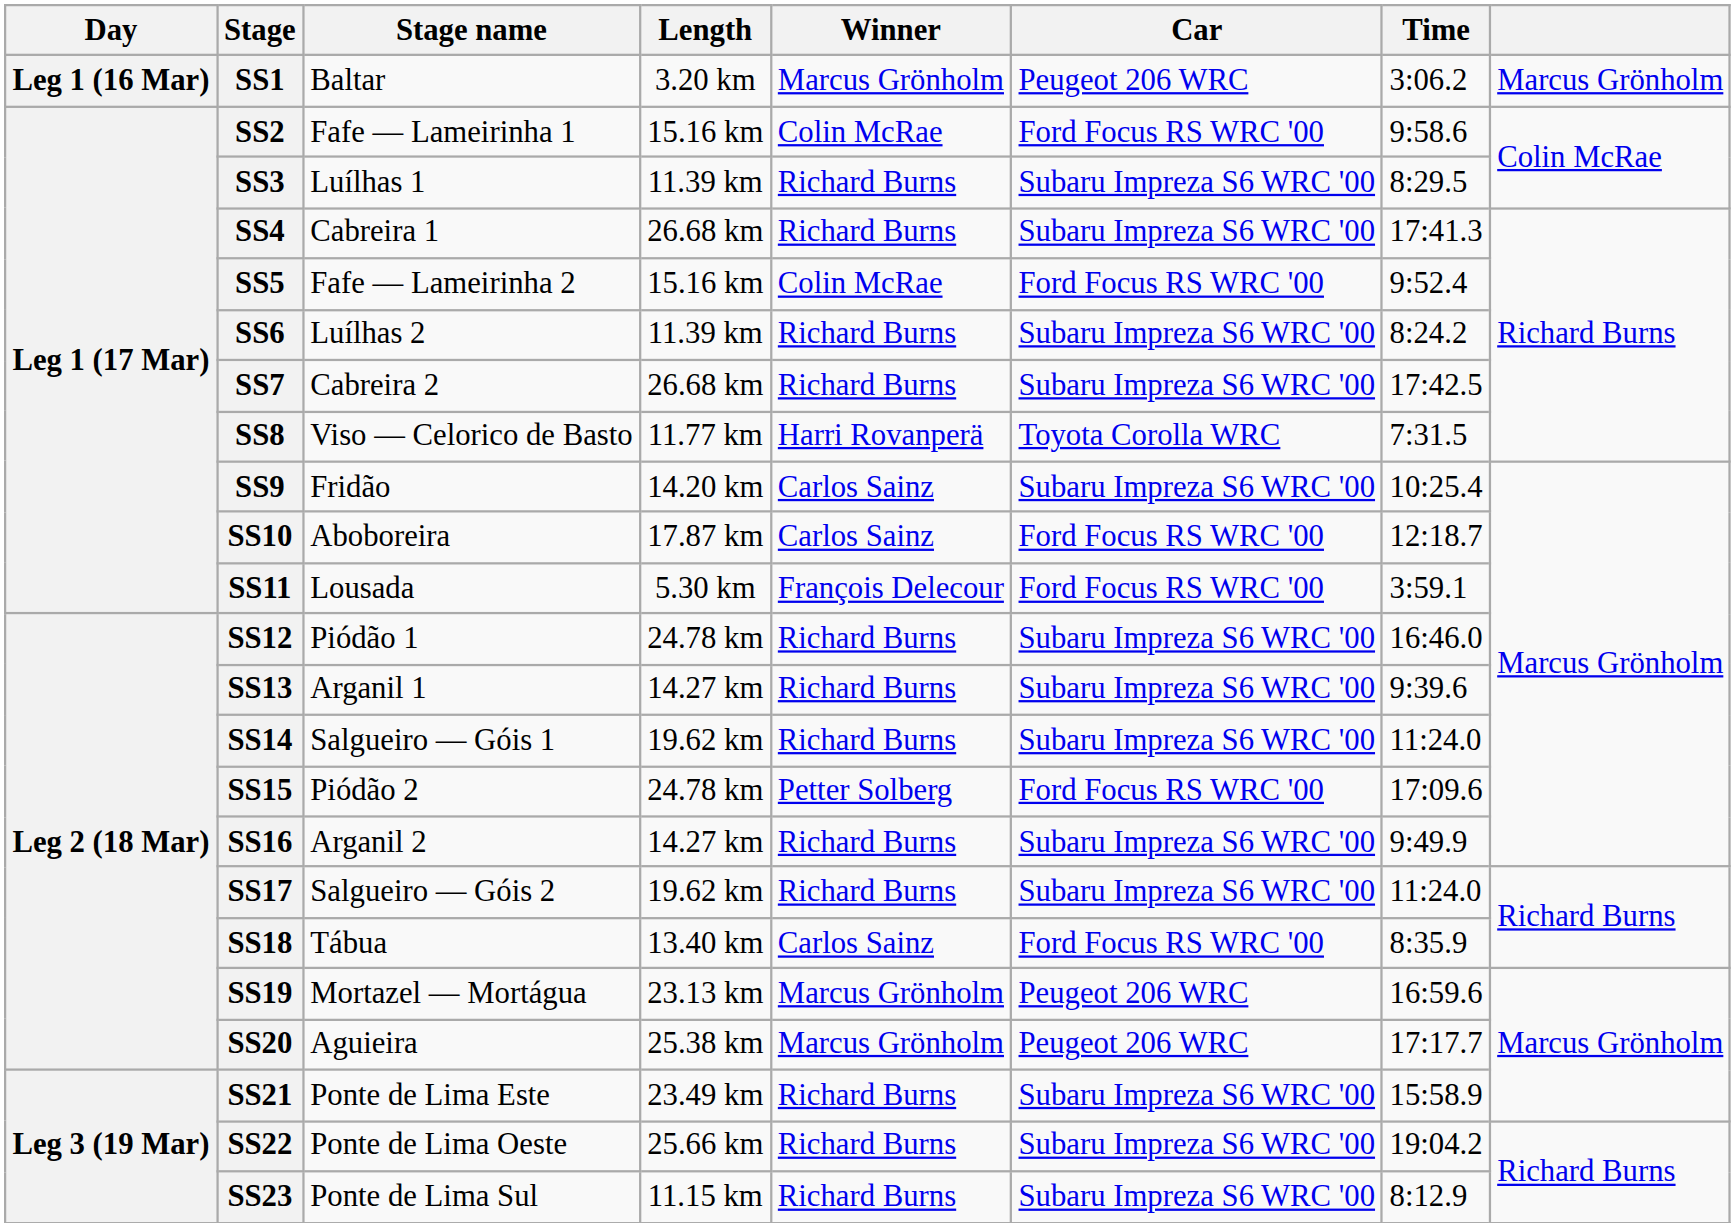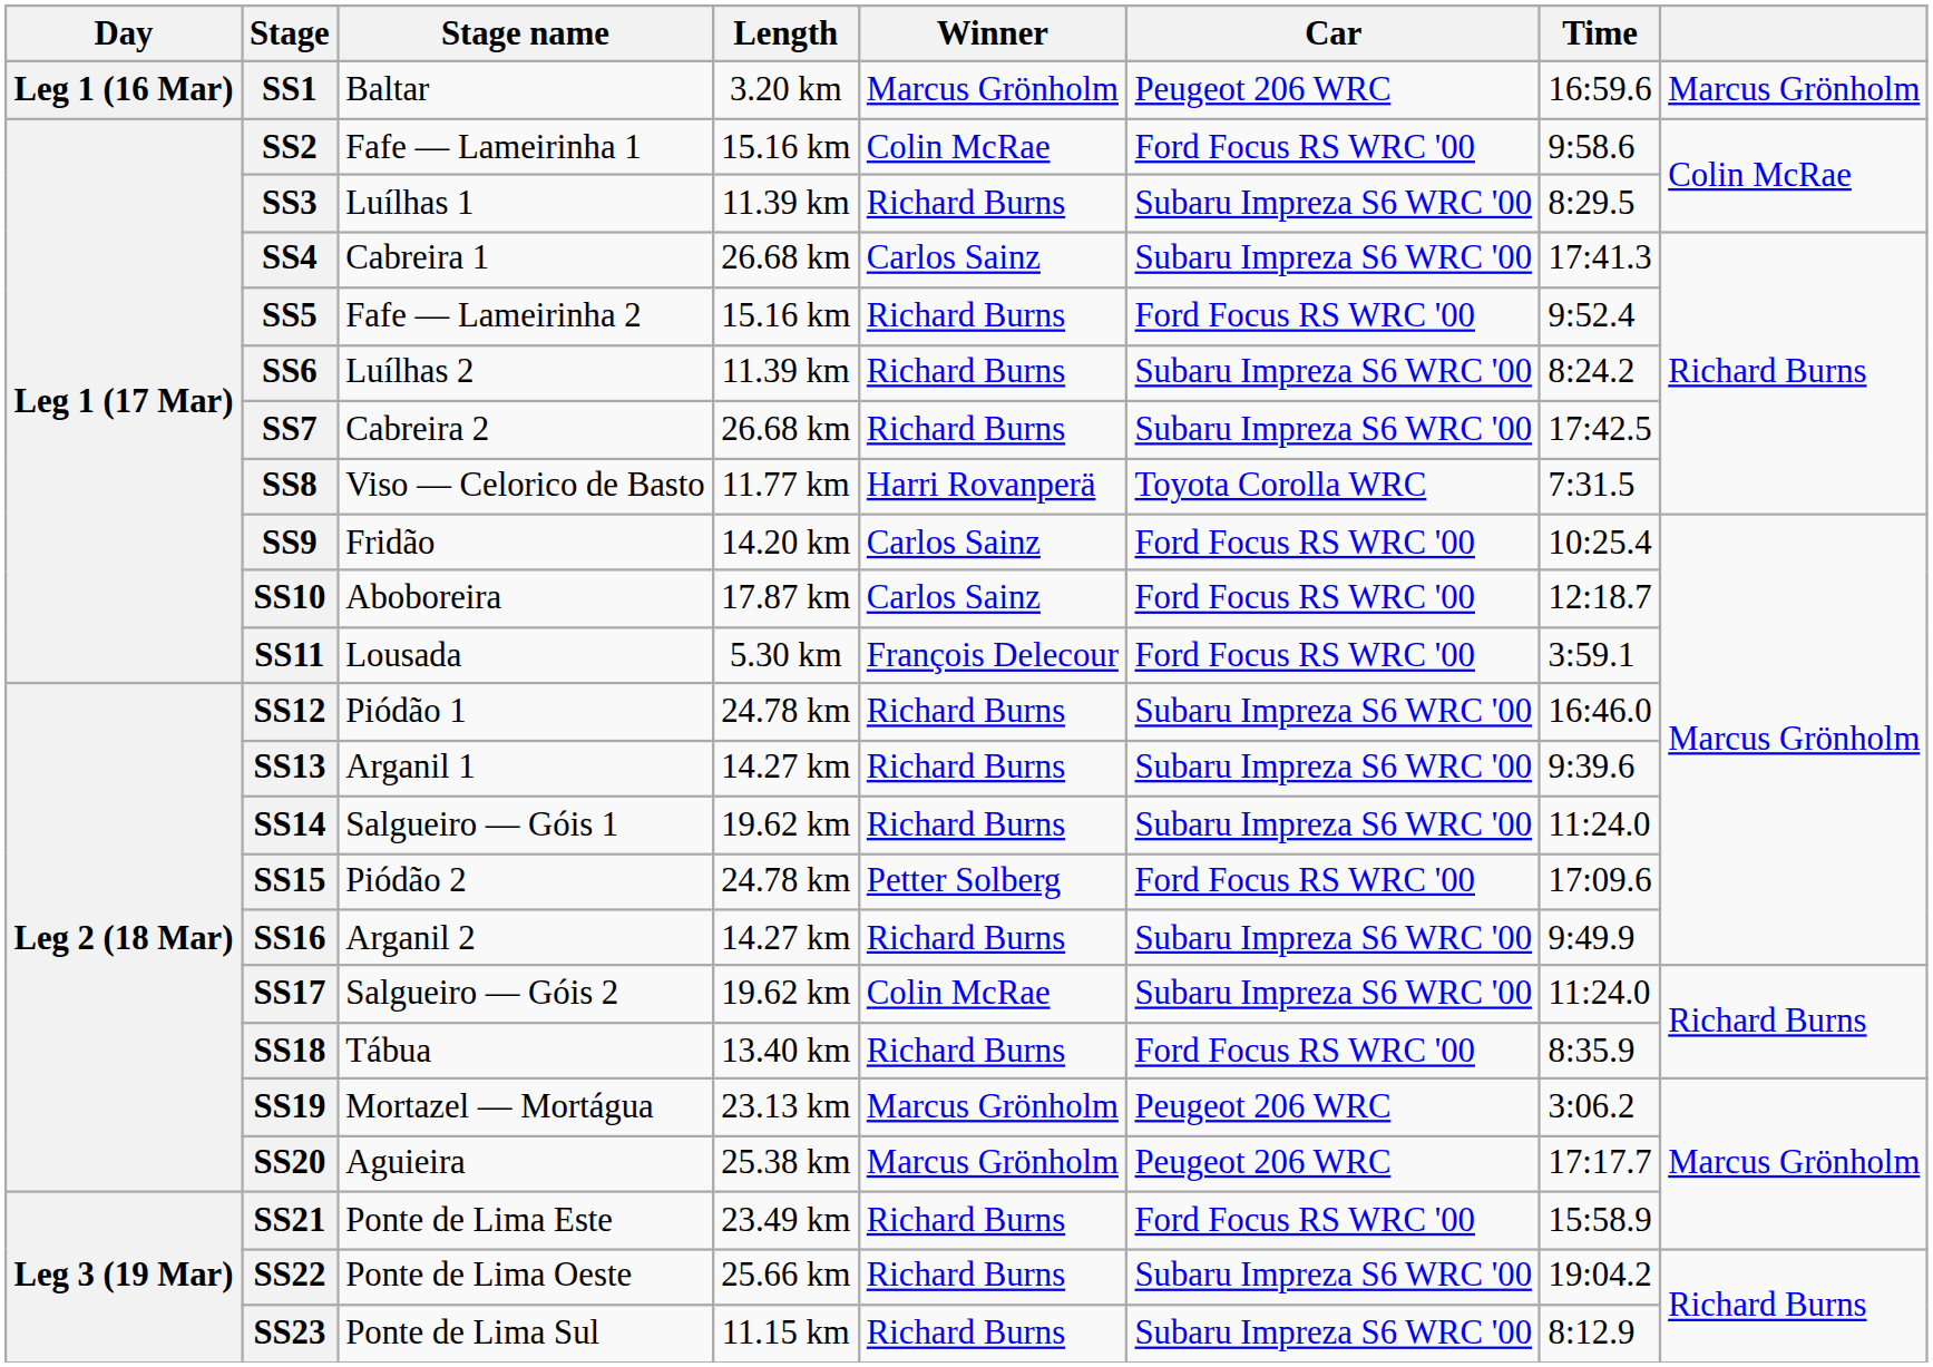SS1 | Time: 3:06.2 -> 16:59.6
SS4 | Winner: Richard Burns -> Carlos Sainz
SS5 | Winner: Colin McRae -> Richard Burns
SS9 | Car: Subaru Impreza S6 WRC '00 -> Ford Focus RS WRC '00
SS17 | Winner: Richard Burns -> Colin McRae
SS18 | Winner: Carlos Sainz -> Richard Burns
SS19 | Time: 16:59.6 -> 3:06.2
SS21 | Car: Subaru Impreza S6 WRC '00 -> Ford Focus RS WRC '00
